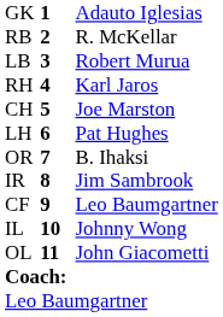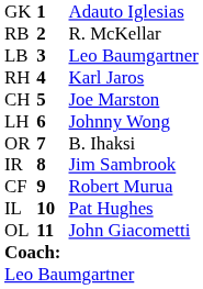LB | column 3: Robert Murua -> Leo Baumgartner
LH | column 3: Pat Hughes -> Johnny Wong
CF | column 3: Leo Baumgartner -> Robert Murua
IL | column 3: Johnny Wong -> Pat Hughes
